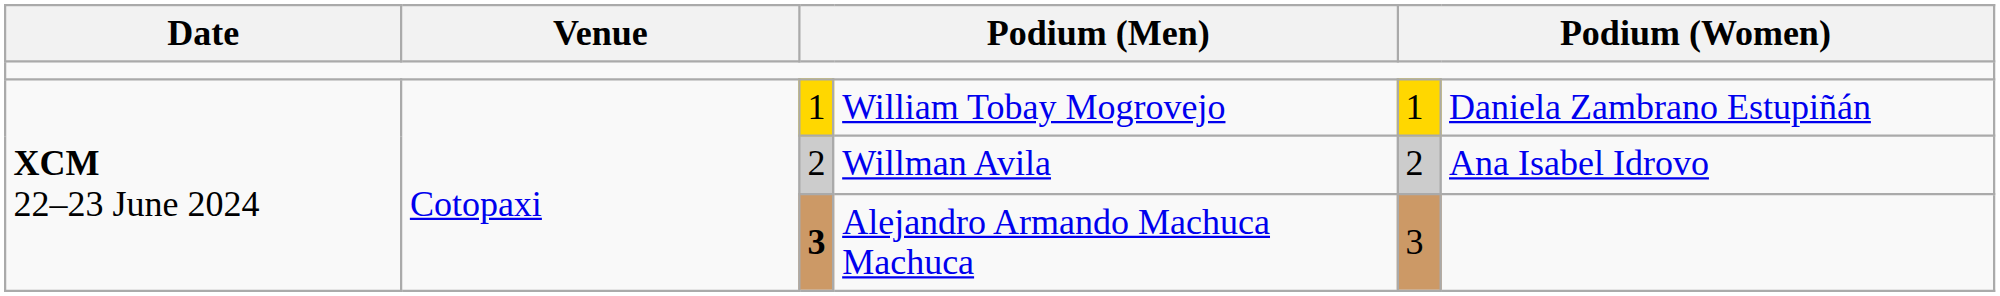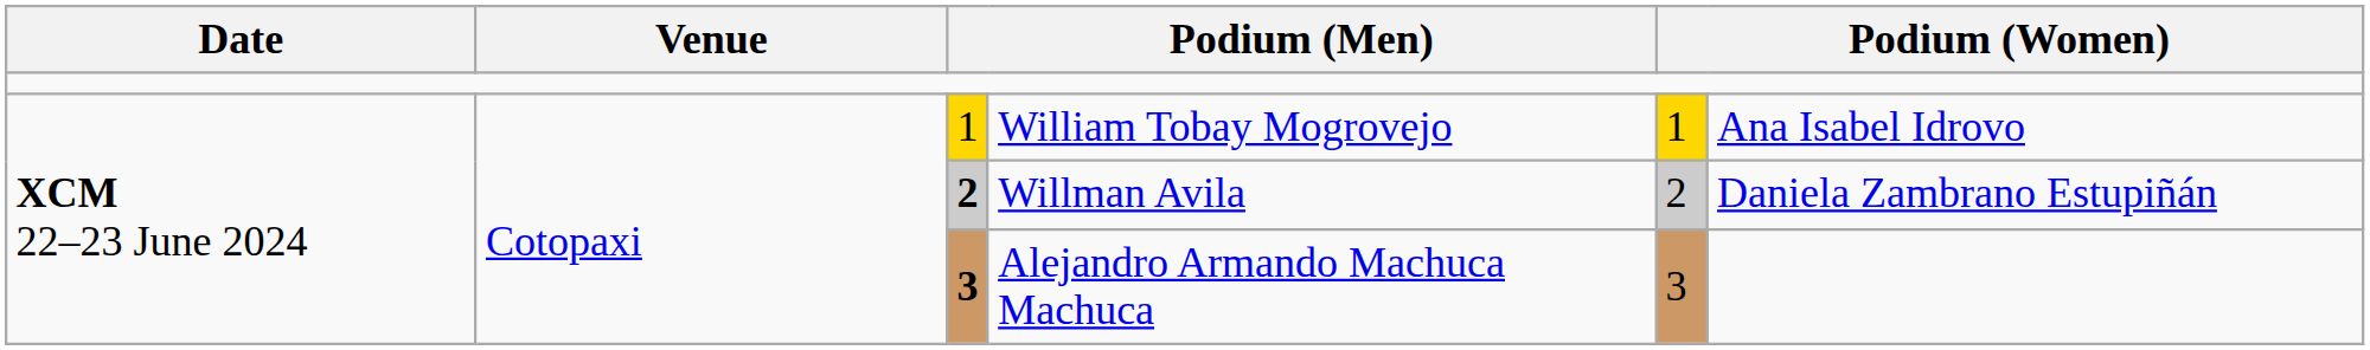William Tobay Mogrovejo | column 6: Daniela Zambrano Estupiñán -> Ana Isabel Idrovo
Willman Avila | column 3: normal -> bold
Willman Avila | column 6: Ana Isabel Idrovo -> Daniela Zambrano Estupiñán
